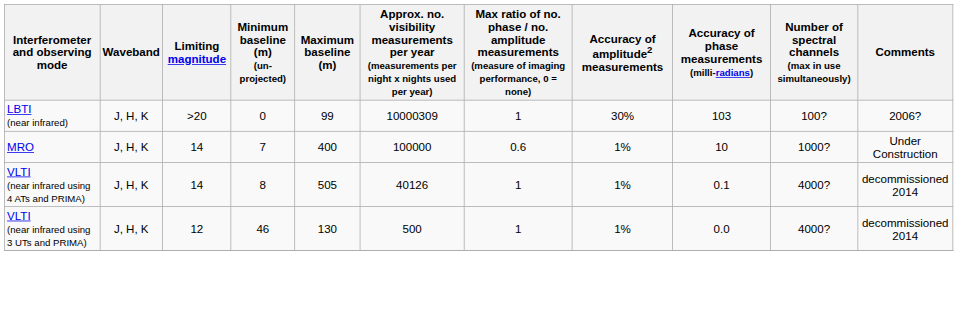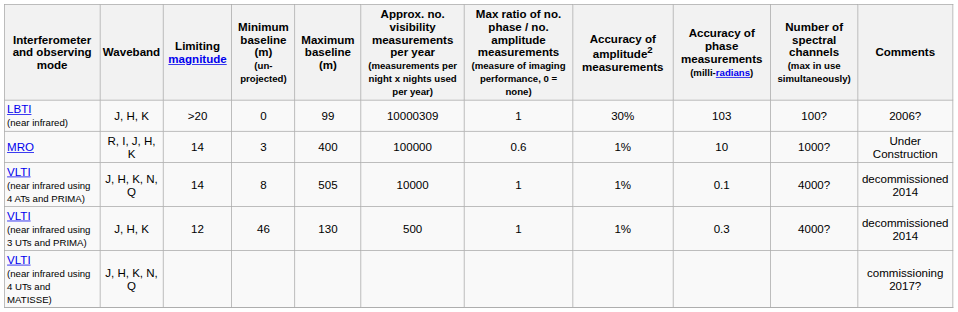MRO | Waveband: J, H, K -> R, I, J, H, K
MRO | Minimum baseline (m) (un-projected): 7 -> 3
VLTI (near infrared using 4 ATs and PRIMA) | Waveband: J, H, K -> J, H, K, N, Q
VLTI (near infrared using 4 ATs and PRIMA) | column 6: 40126 -> 10000
VLTI (near infrared using 3 UTs and PRIMA) | Accuracy of phase measurements (milli-radians): 0.0 -> 0.3
+ row: VLTI (near infrared using 4 UTs and MATISSE) | J, H, K, N, Q | commissioning 2017?
